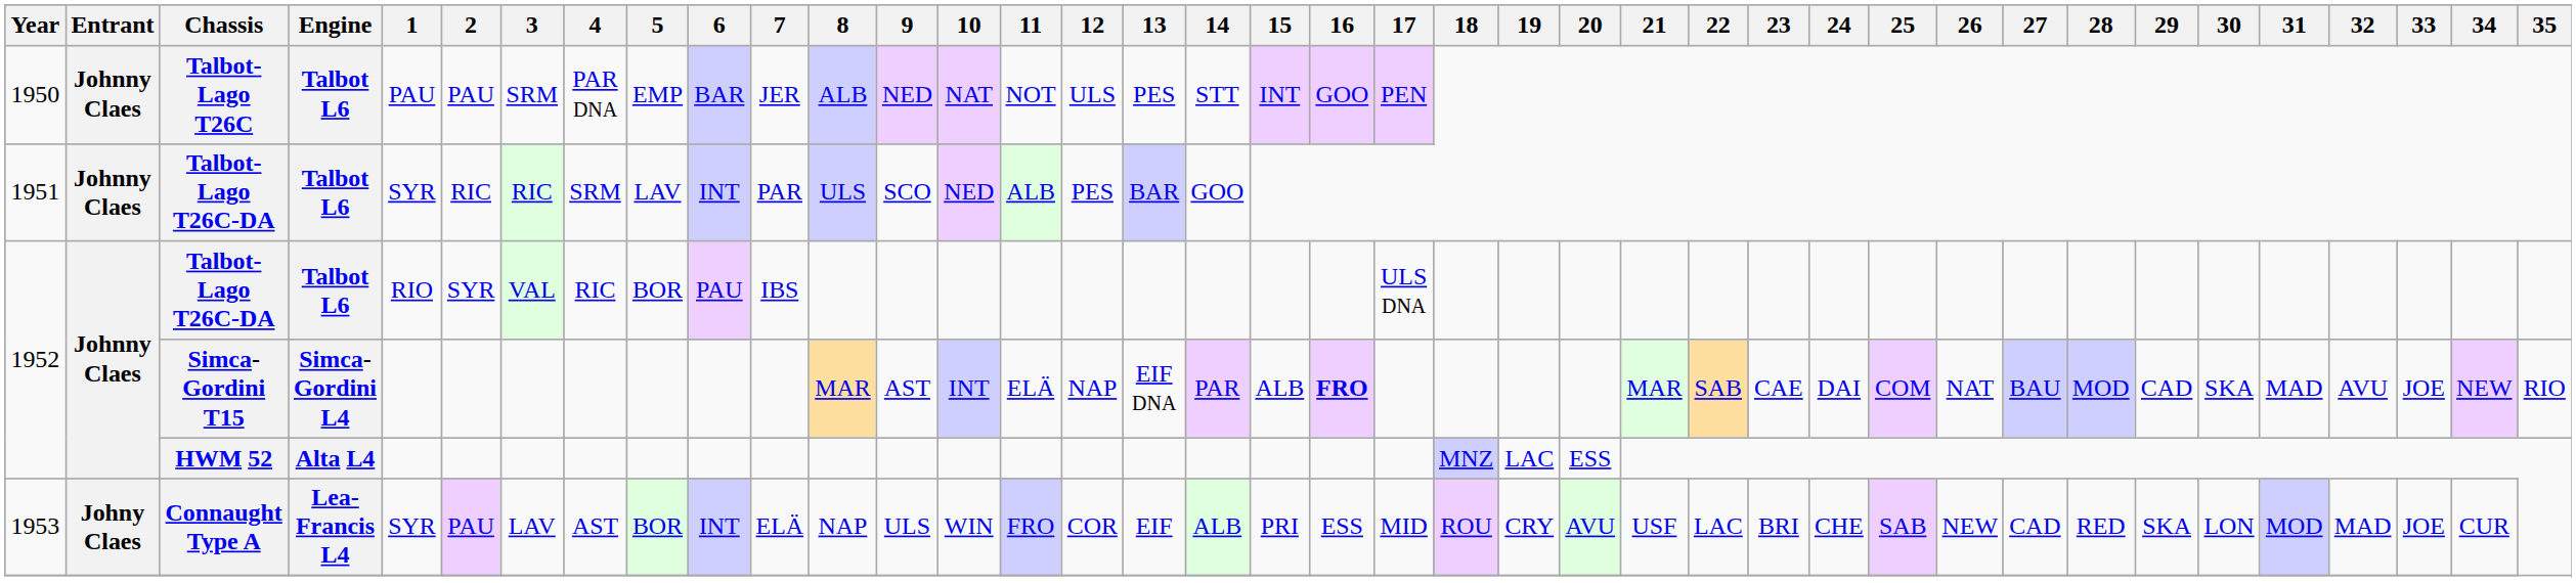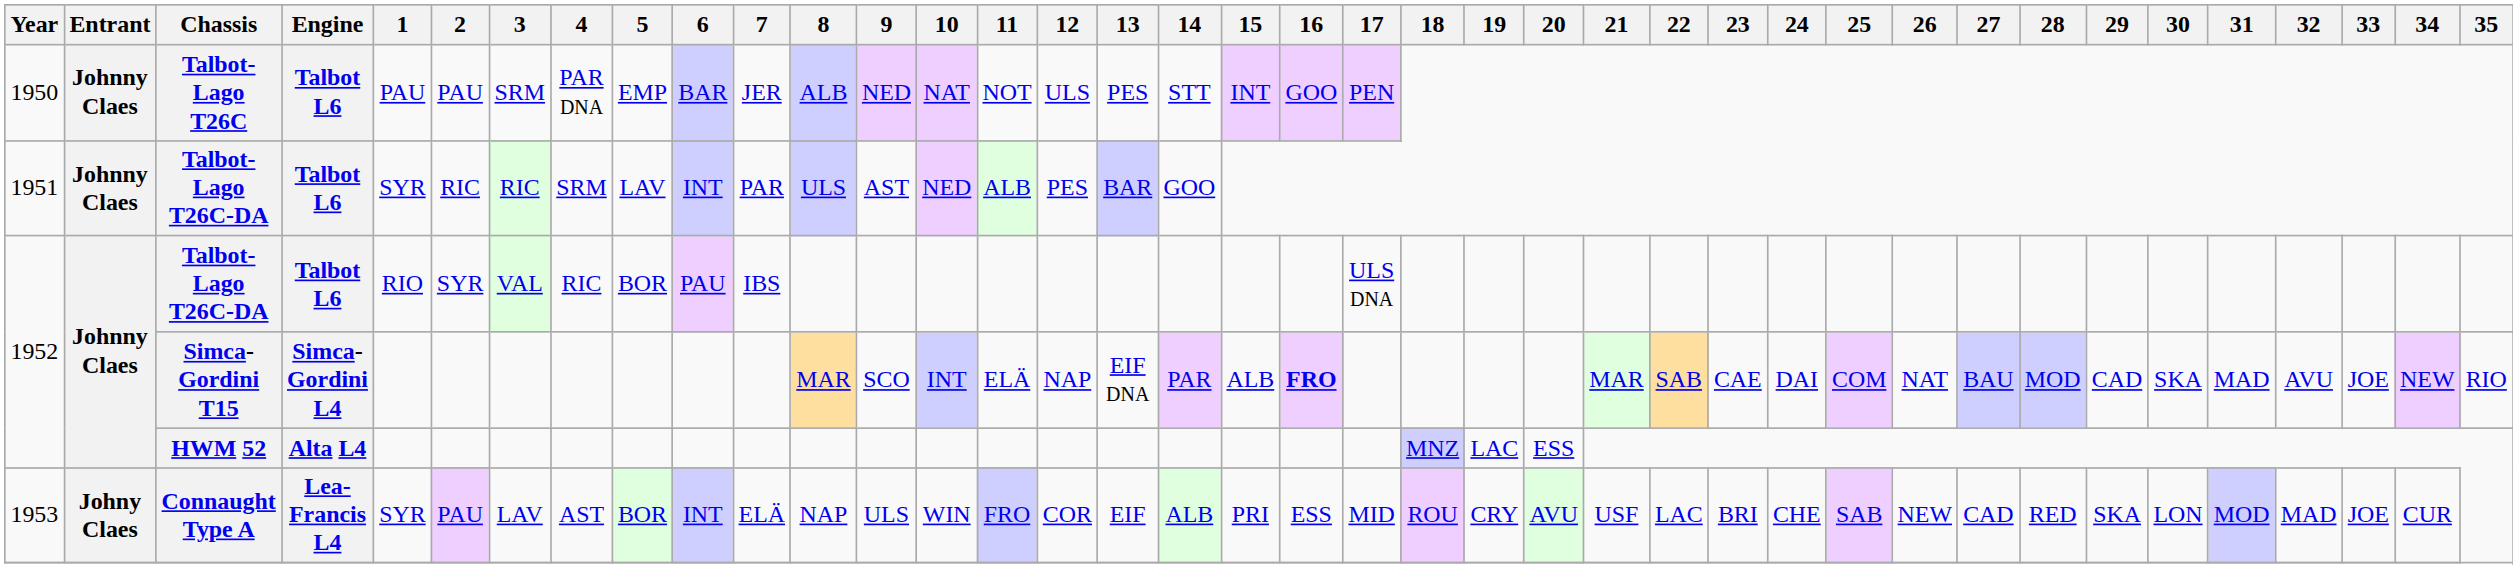1951 / Talbot-Lago T26C-DA | 9: SCO -> AST
Simca-Gordini T15 | 9: AST -> SCO
